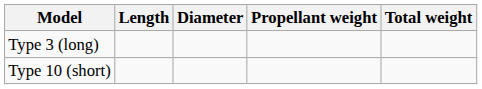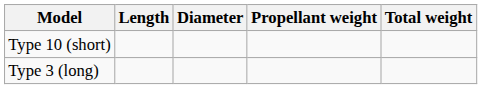rows swapped: Type 10 (short) <-> Type 3 (long)
